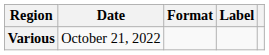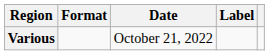columns swapped: Date <-> Format
